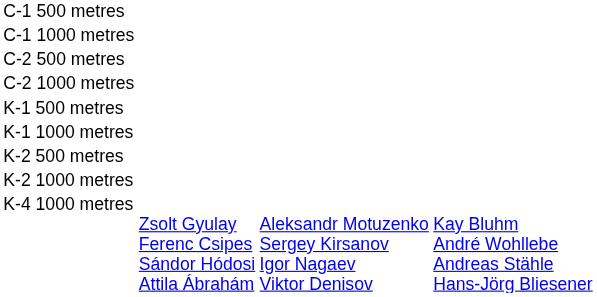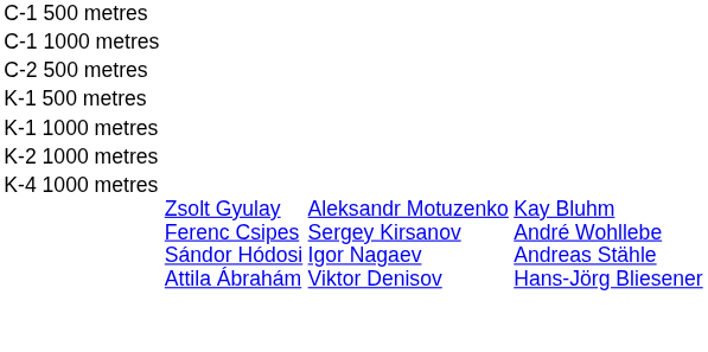- row: C-2 1000 metres
- row: K-2 500 metres
